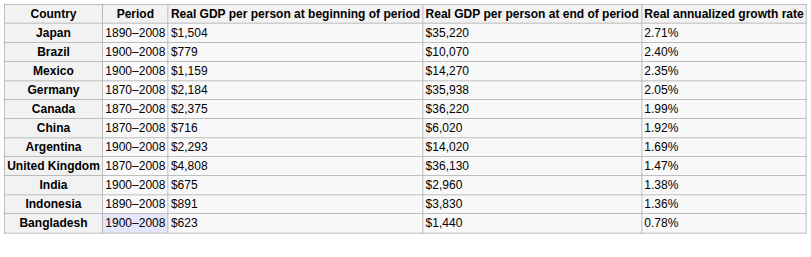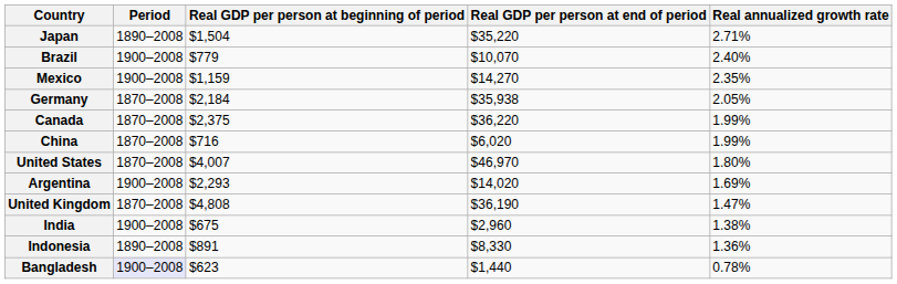China | Real annualized growth rate: 1.92% -> 1.99%
+ row: United States | 1870–2008 | $4,007 | $46,970 | 1.80%
United Kingdom | Real GDP per person at end of period: $36,130 -> $36,190
Indonesia | Real GDP per person at end of period: $3,830 -> $8,330
